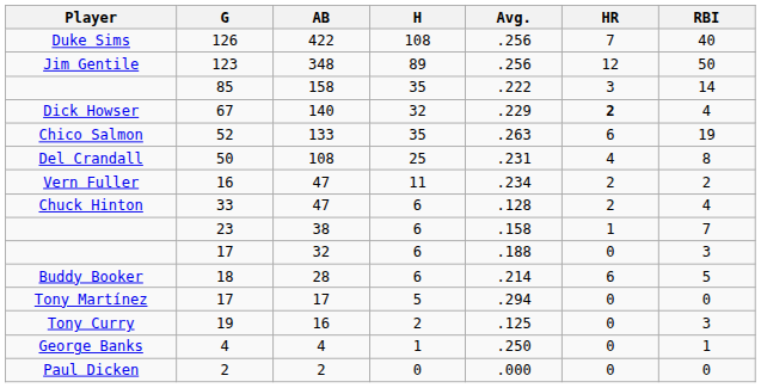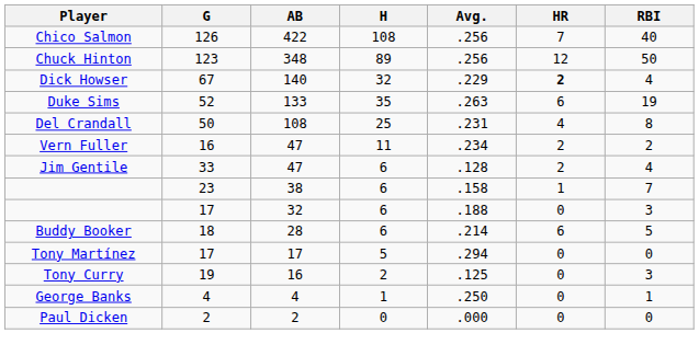126 | Player: Duke Sims -> Chico Salmon
123 | Player: Jim Gentile -> Chuck Hinton
- row: 85 | 158 | 35 | .222 | 3 | 14
52 | Player: Chico Salmon -> Duke Sims
33 | Player: Chuck Hinton -> Jim Gentile
